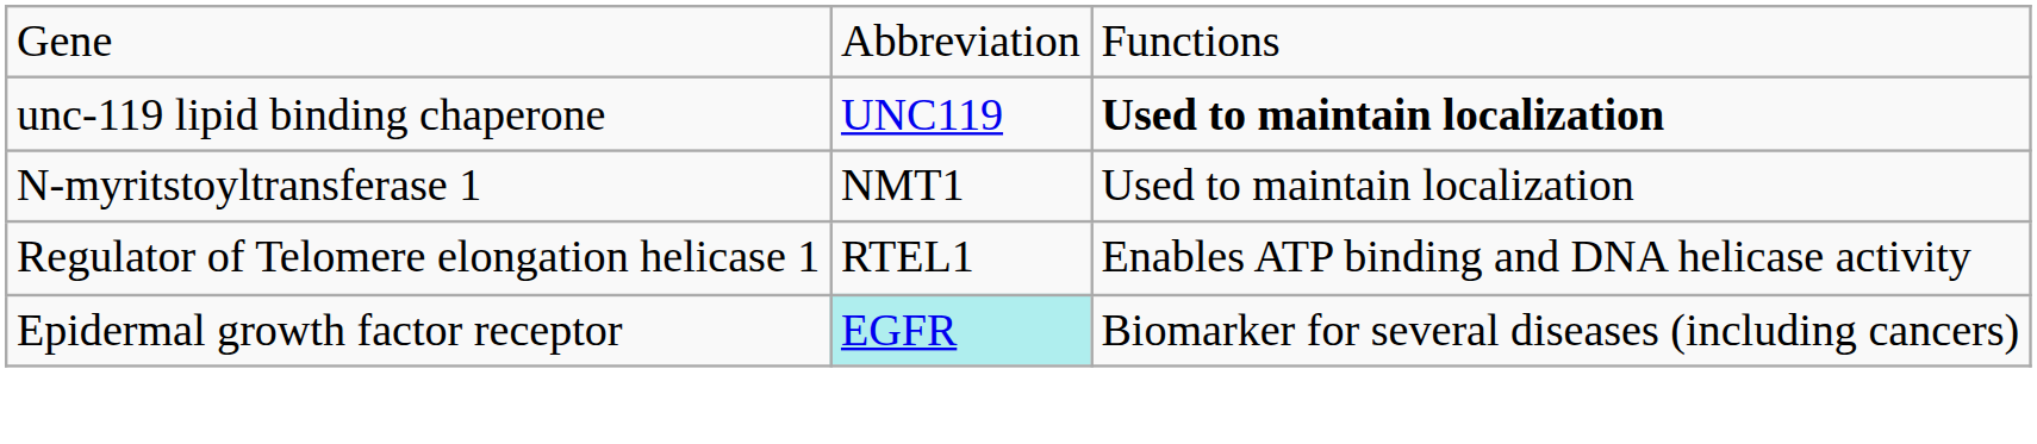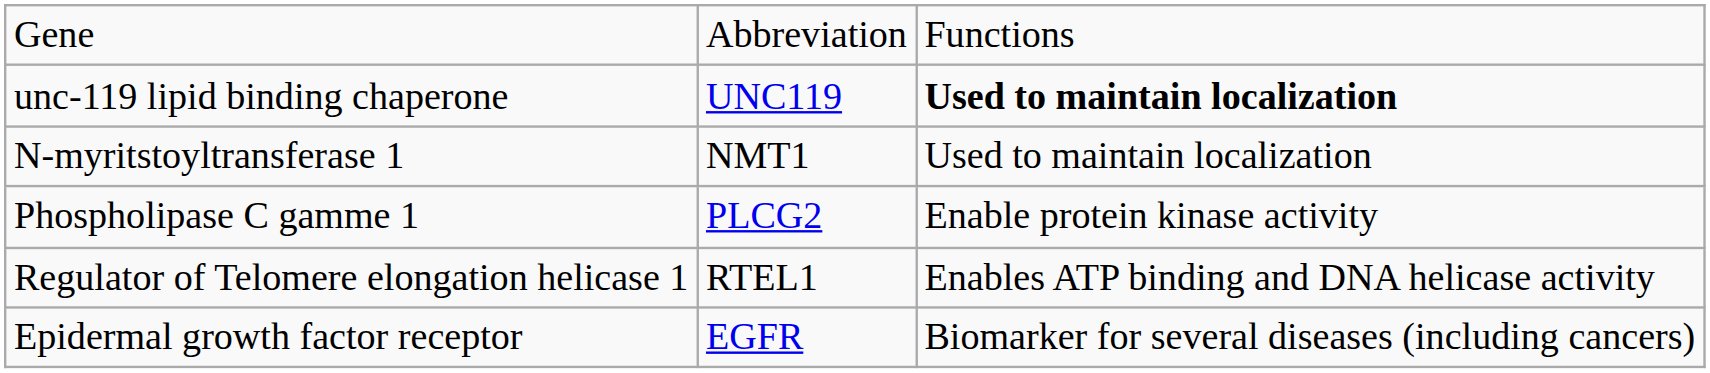+ row: Phospholipase C gamme 1 | PLCG2 | Enable protein kinase activity
Epidermal growth factor receptor | column 2: paleturquoise background -> no background
